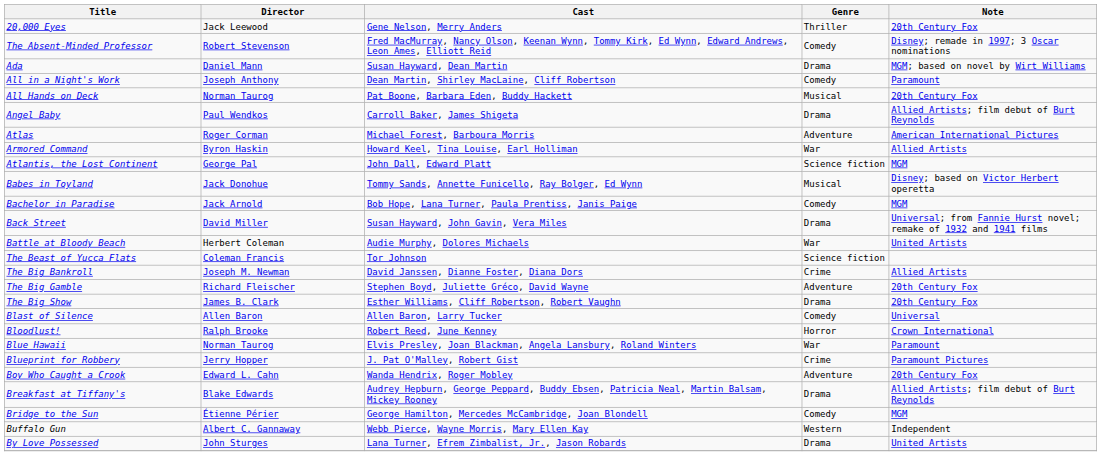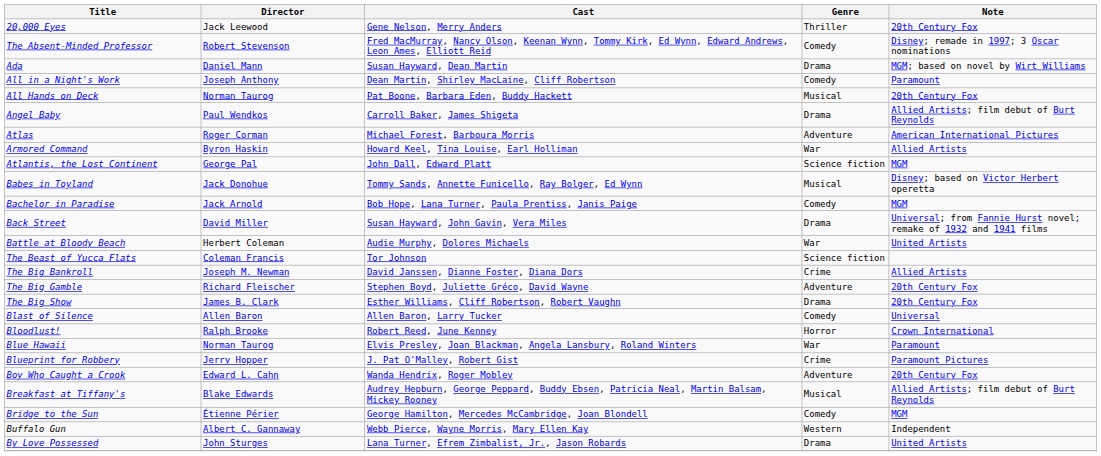Breakfast at Tiffany's | Genre: Drama -> Musical
